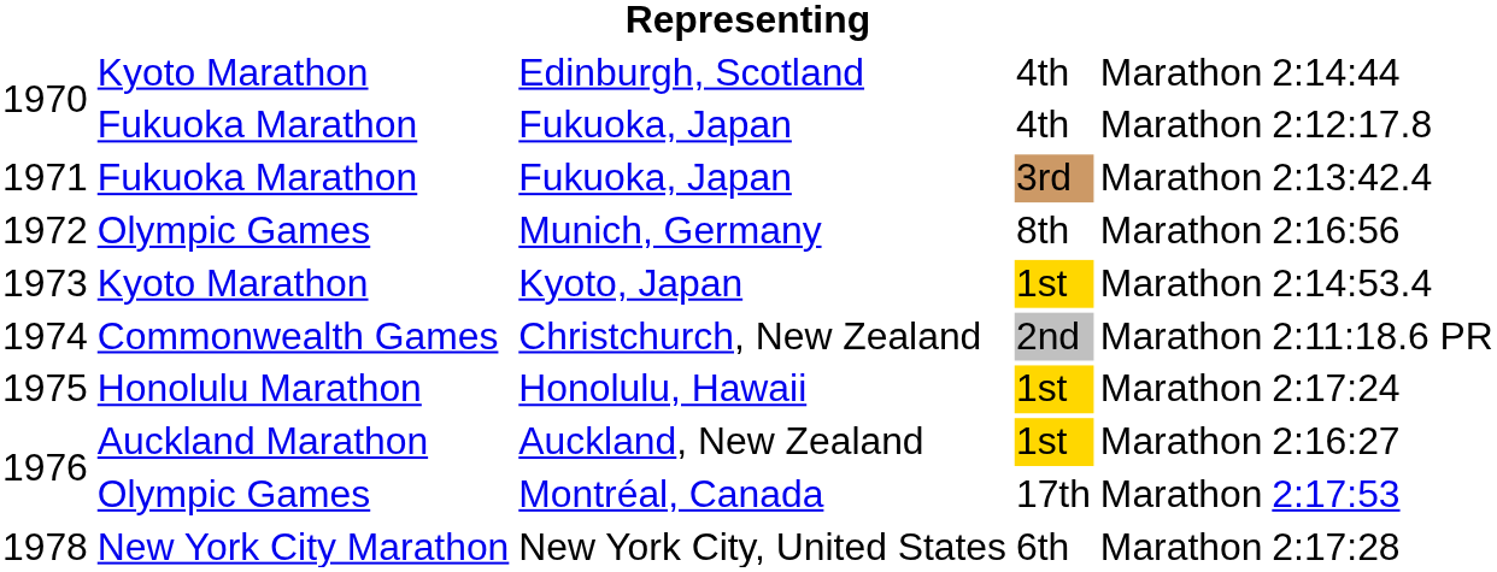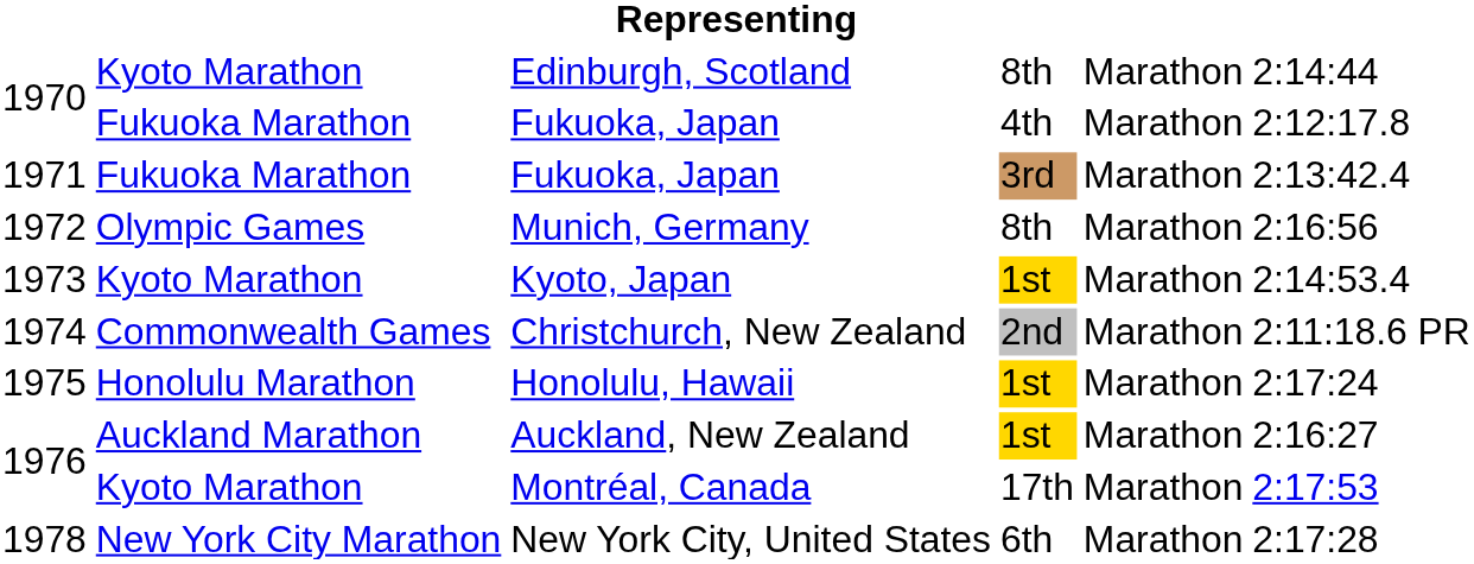Edinburgh, Scotland | column 4: 4th -> 8th
Montréal, Canada | column 2: Olympic Games -> Kyoto Marathon
